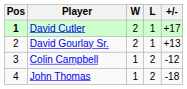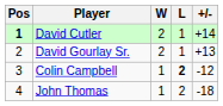David Cutler | +/-: +17 -> +14
Colin Campbell | L: normal -> bold
